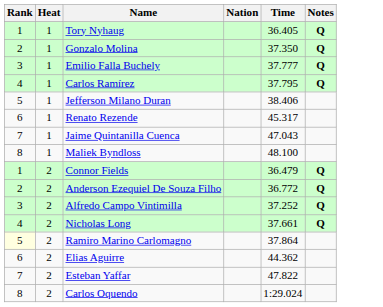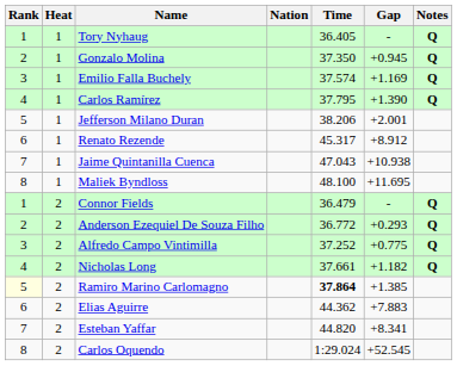+ column: Gap | - | +0.945 | +1.169 | +1.390 | +2.001 | +8.912 | +10.938 | +11.695 | - | +0.293 | +0.775 | +1.182 | +1.385 | +7.883 | +8.341 | +52.545
Emilio Falla Buchely | Time: 37.777 -> 37.574
Jefferson Milano Duran | Time: 38.406 -> 38.206
Ramiro Marino Carlomagno | Time: normal -> bold
Esteban Yaffar | Time: 47.822 -> 44.820
